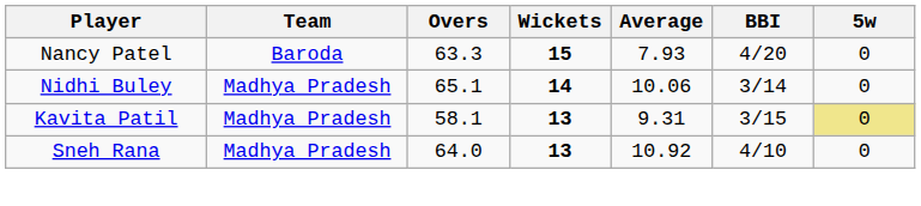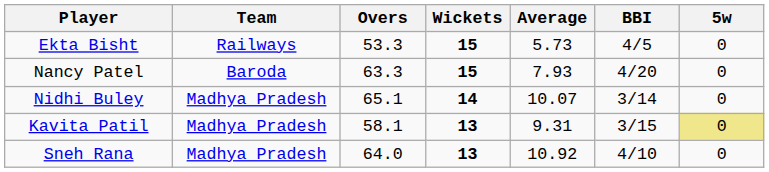+ row: Ekta Bisht | Railways | 53.3 | 15 | 5.73 | 4/5 | 0
Nidhi Buley | Average: 10.06 -> 10.07
